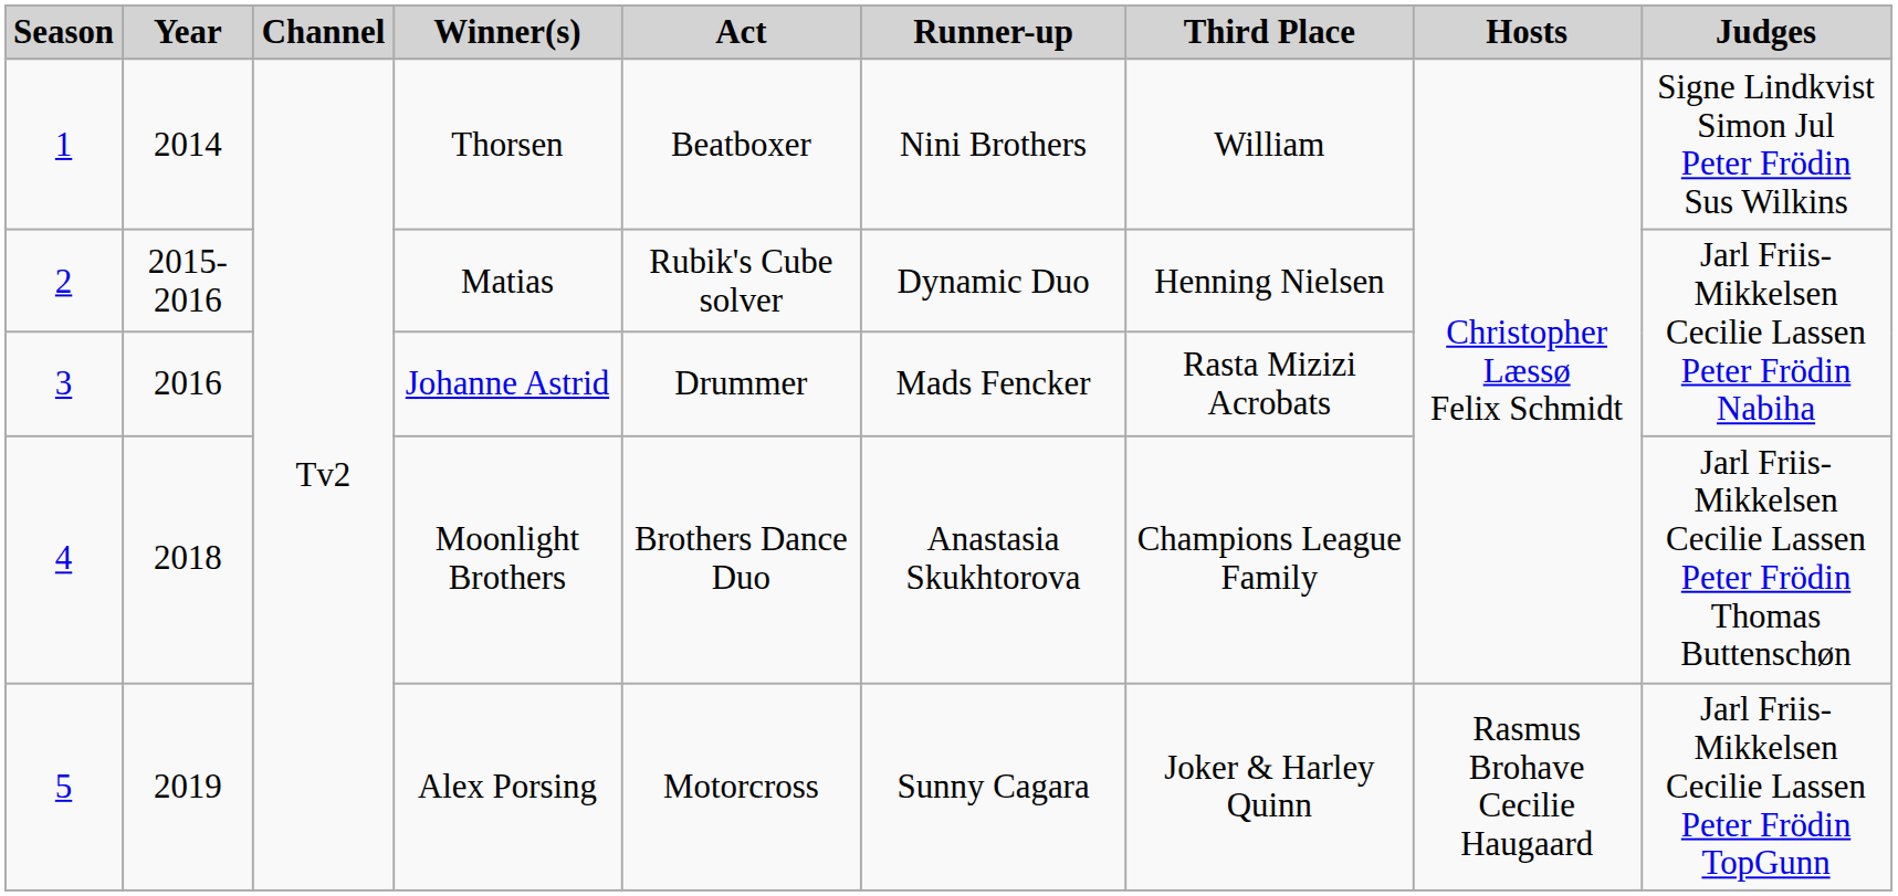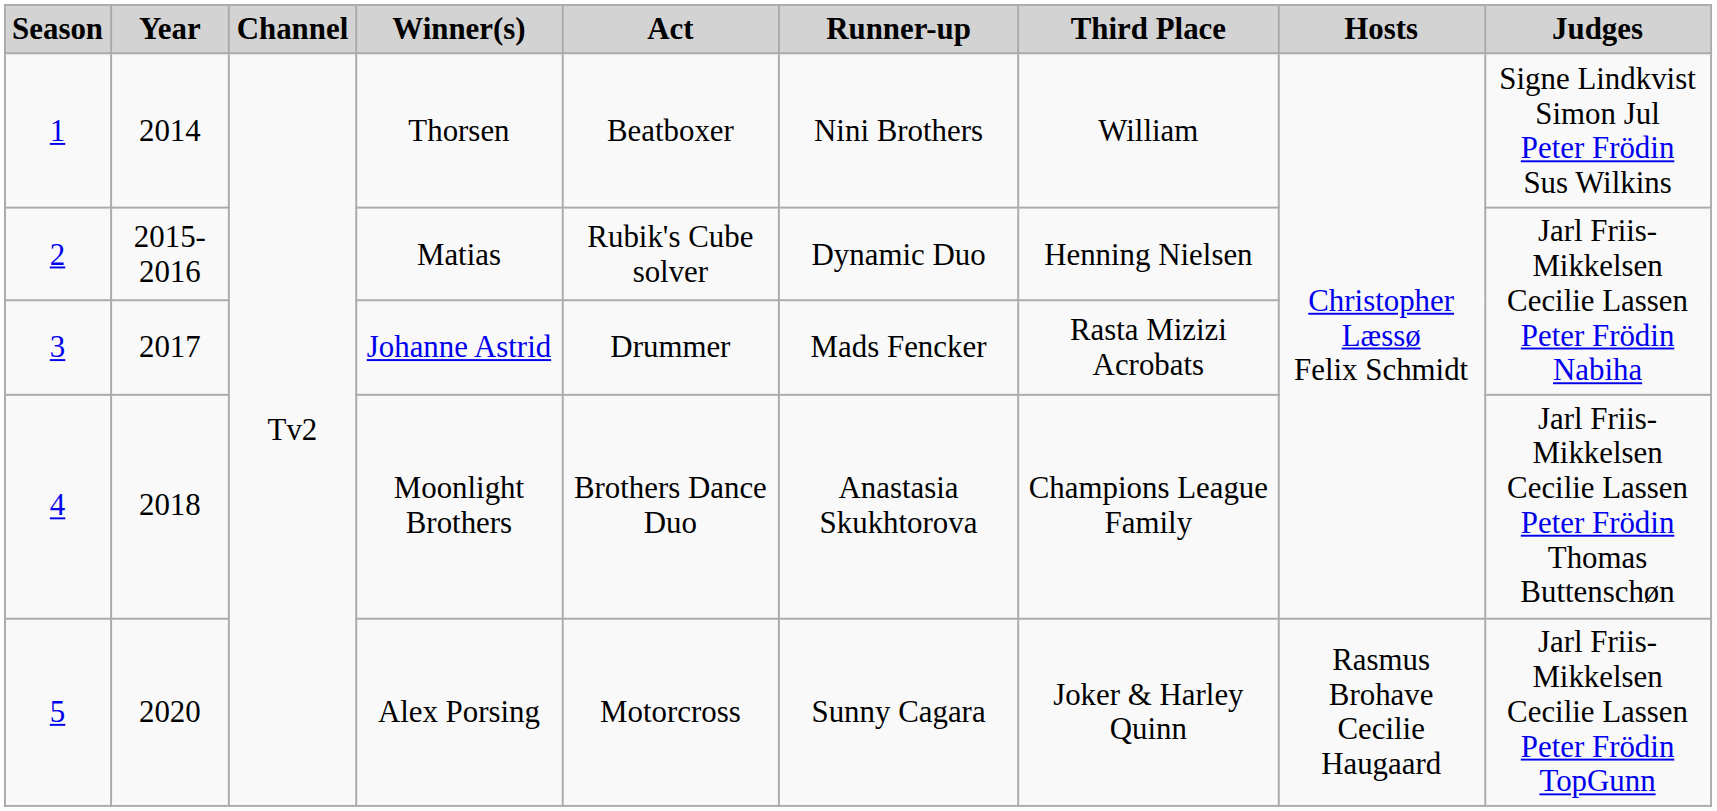Johanne Astrid | Year: 2016 -> 2017
Alex Porsing | Year: 2019 -> 2020
